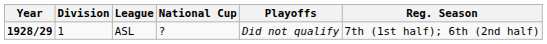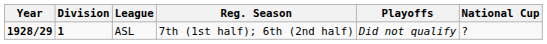columns swapped: Reg. Season <-> National Cup
ASL | Division: normal -> bold
